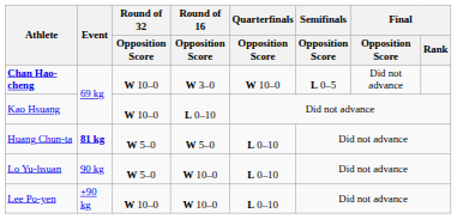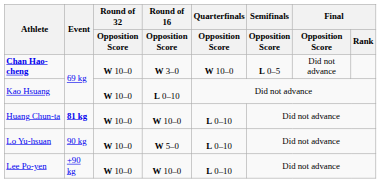Huang Chun-ta | Round of 32 / Opposition Score: W 5–0 -> W 10–0
Huang Chun-ta | Round of 16 / Opposition Score: W 5–0 -> W 10–0
Lo Yu-hsuan | Round of 32 / Opposition Score: W 5–0 -> W 10–0
Lo Yu-hsuan | Round of 16 / Opposition Score: W 10–0 -> W 5–0
